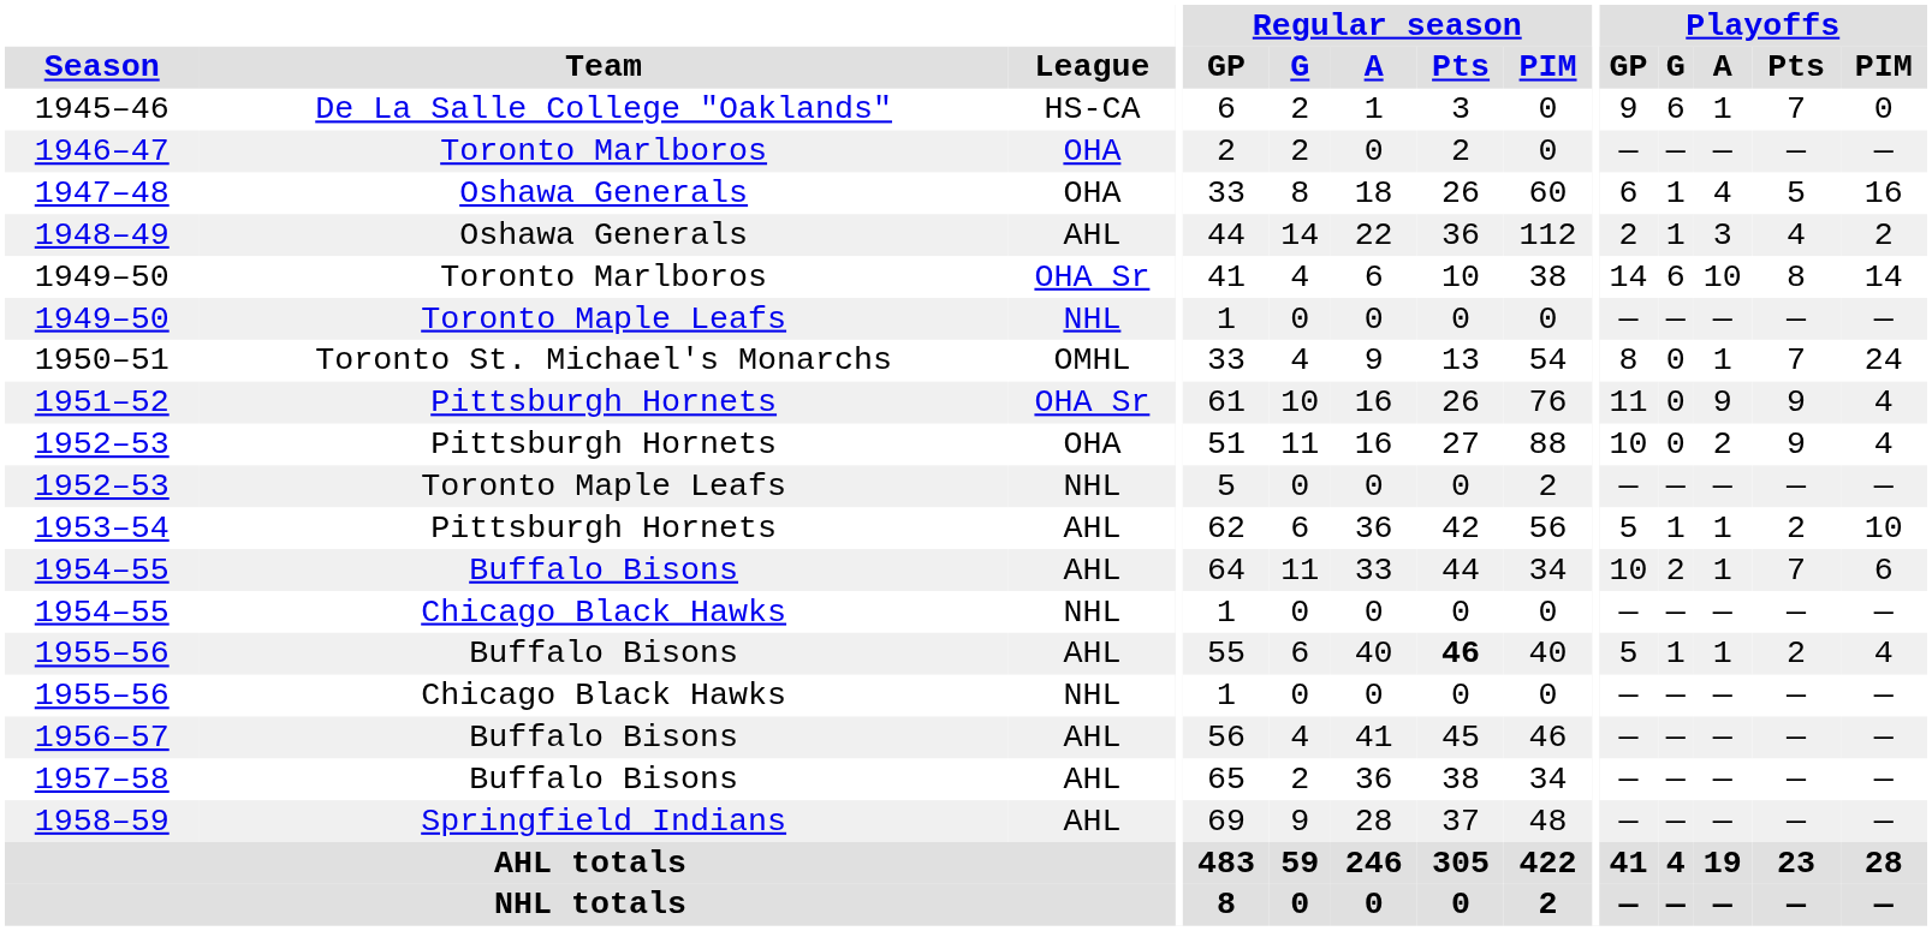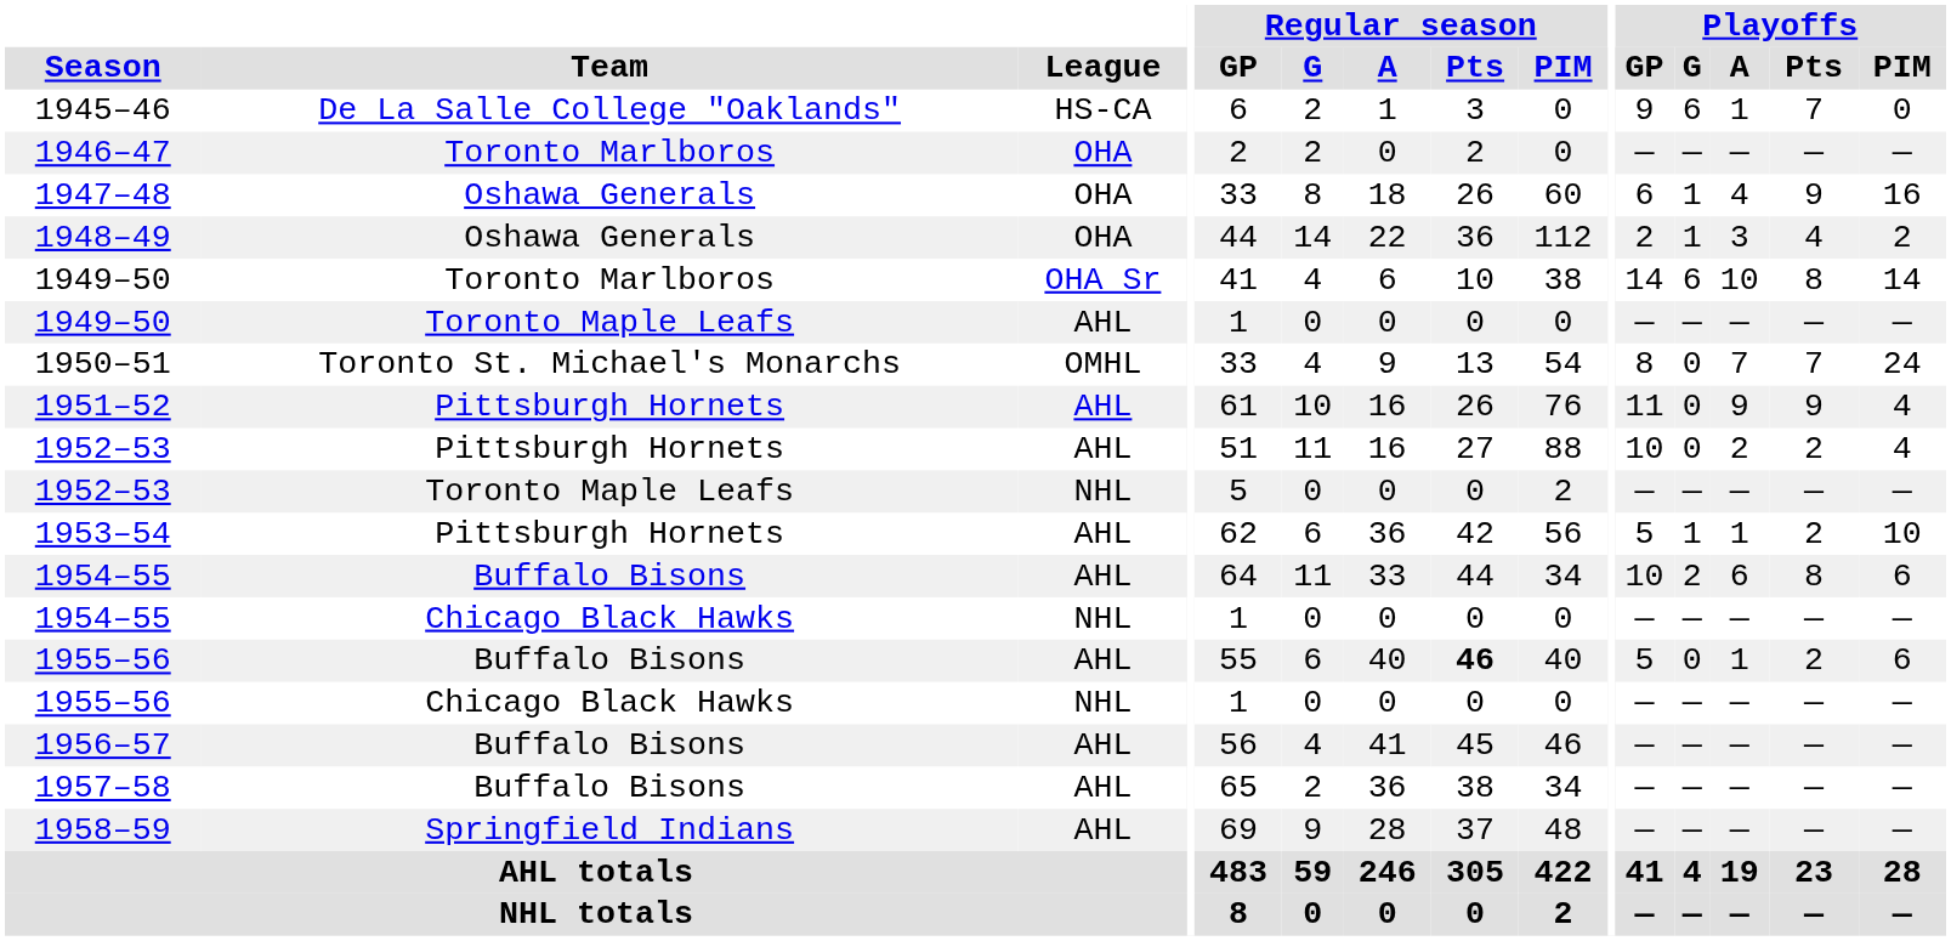1947–48 | Playoffs / Pts: 5 -> 9
1948–49 | League: AHL -> OHA
1949–50 / Toronto Maple Leafs | League: NHL -> AHL
1950–51 | Playoffs / A: 1 -> 7
1951–52 | League: OHA Sr -> AHL
1952–53 / Pittsburgh Hornets | League: OHA -> AHL
1952–53 / Pittsburgh Hornets | Playoffs / Pts: 9 -> 2
1954–55 / Buffalo Bisons | Playoffs / A: 1 -> 6
1954–55 / Buffalo Bisons | Playoffs / Pts: 7 -> 8
1955–56 / Buffalo Bisons | Playoffs / G: 1 -> 0
1955–56 / Buffalo Bisons | Playoffs / PIM: 4 -> 6
